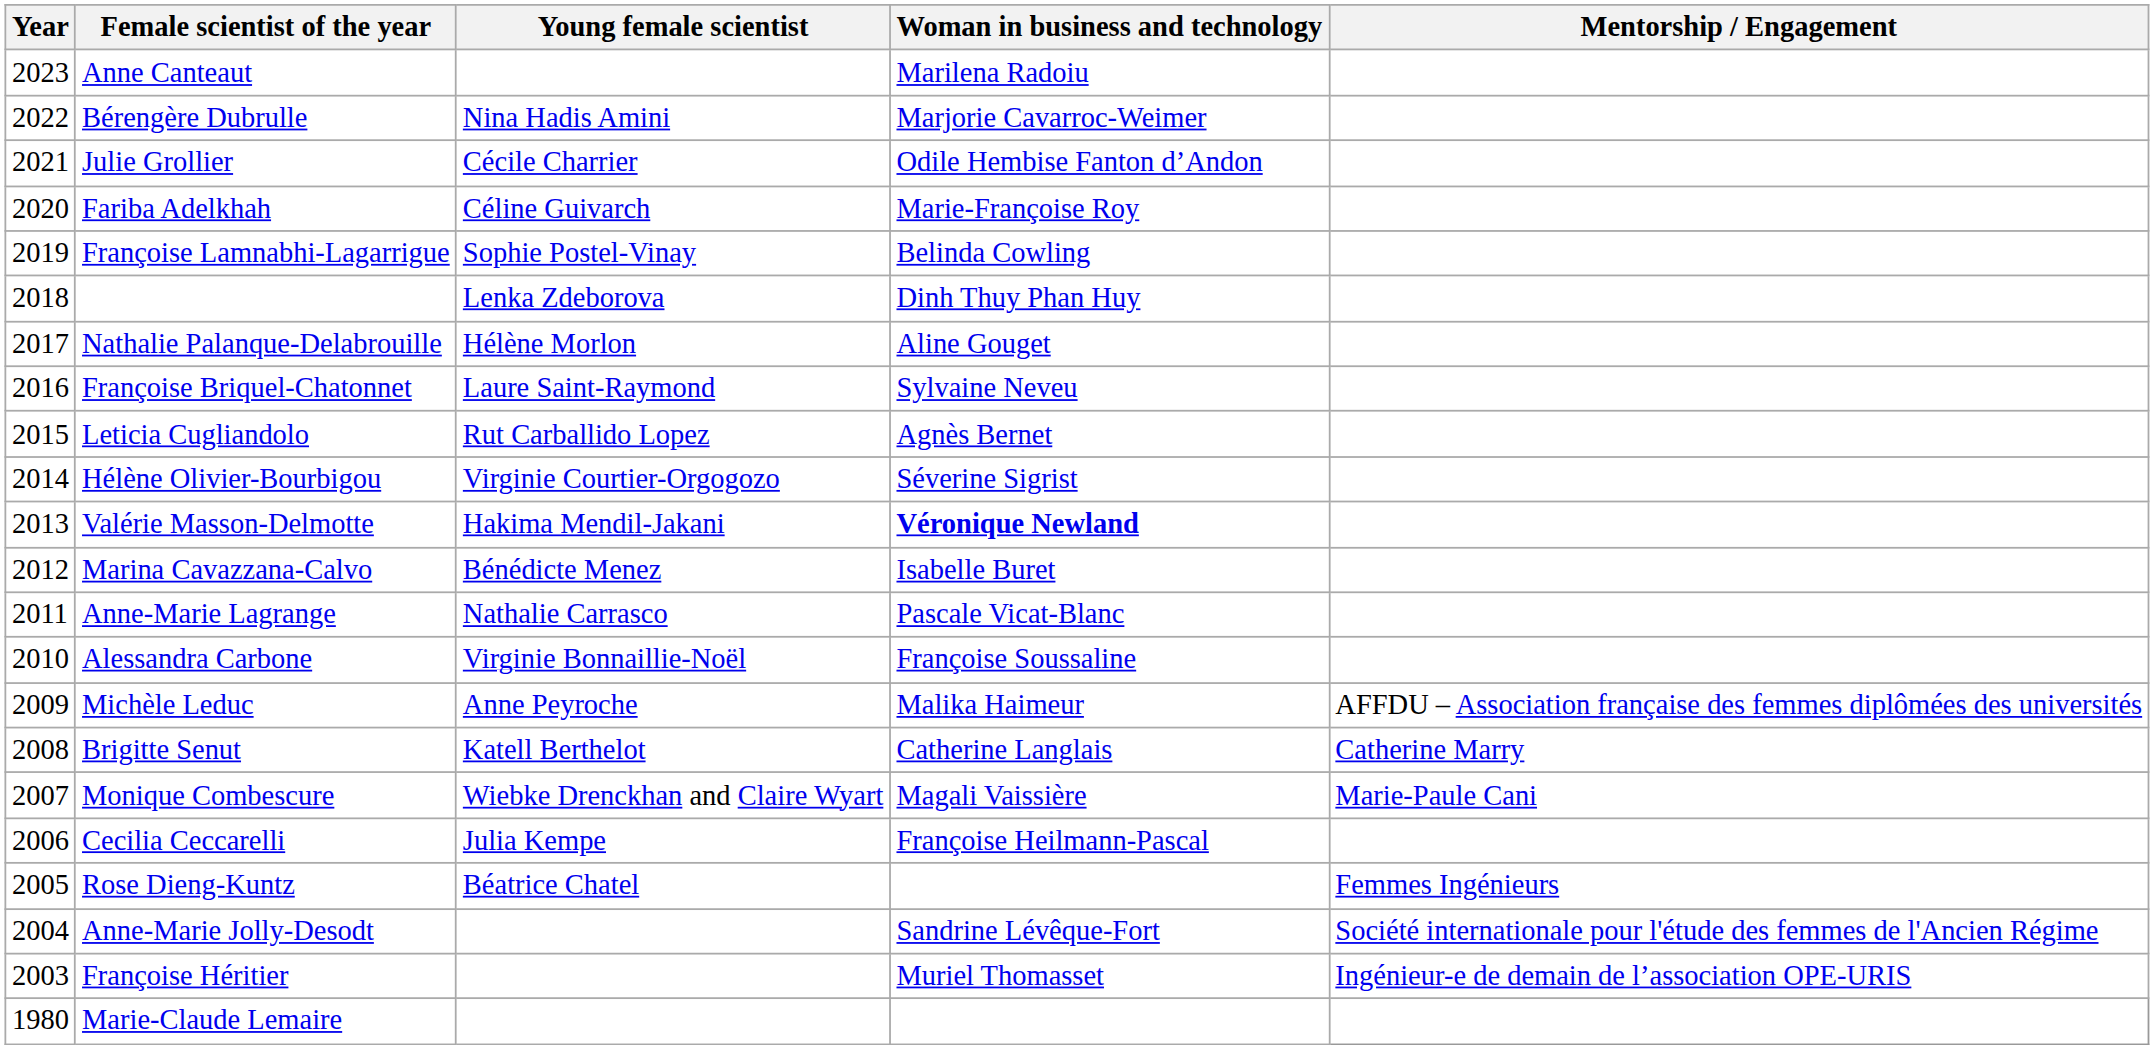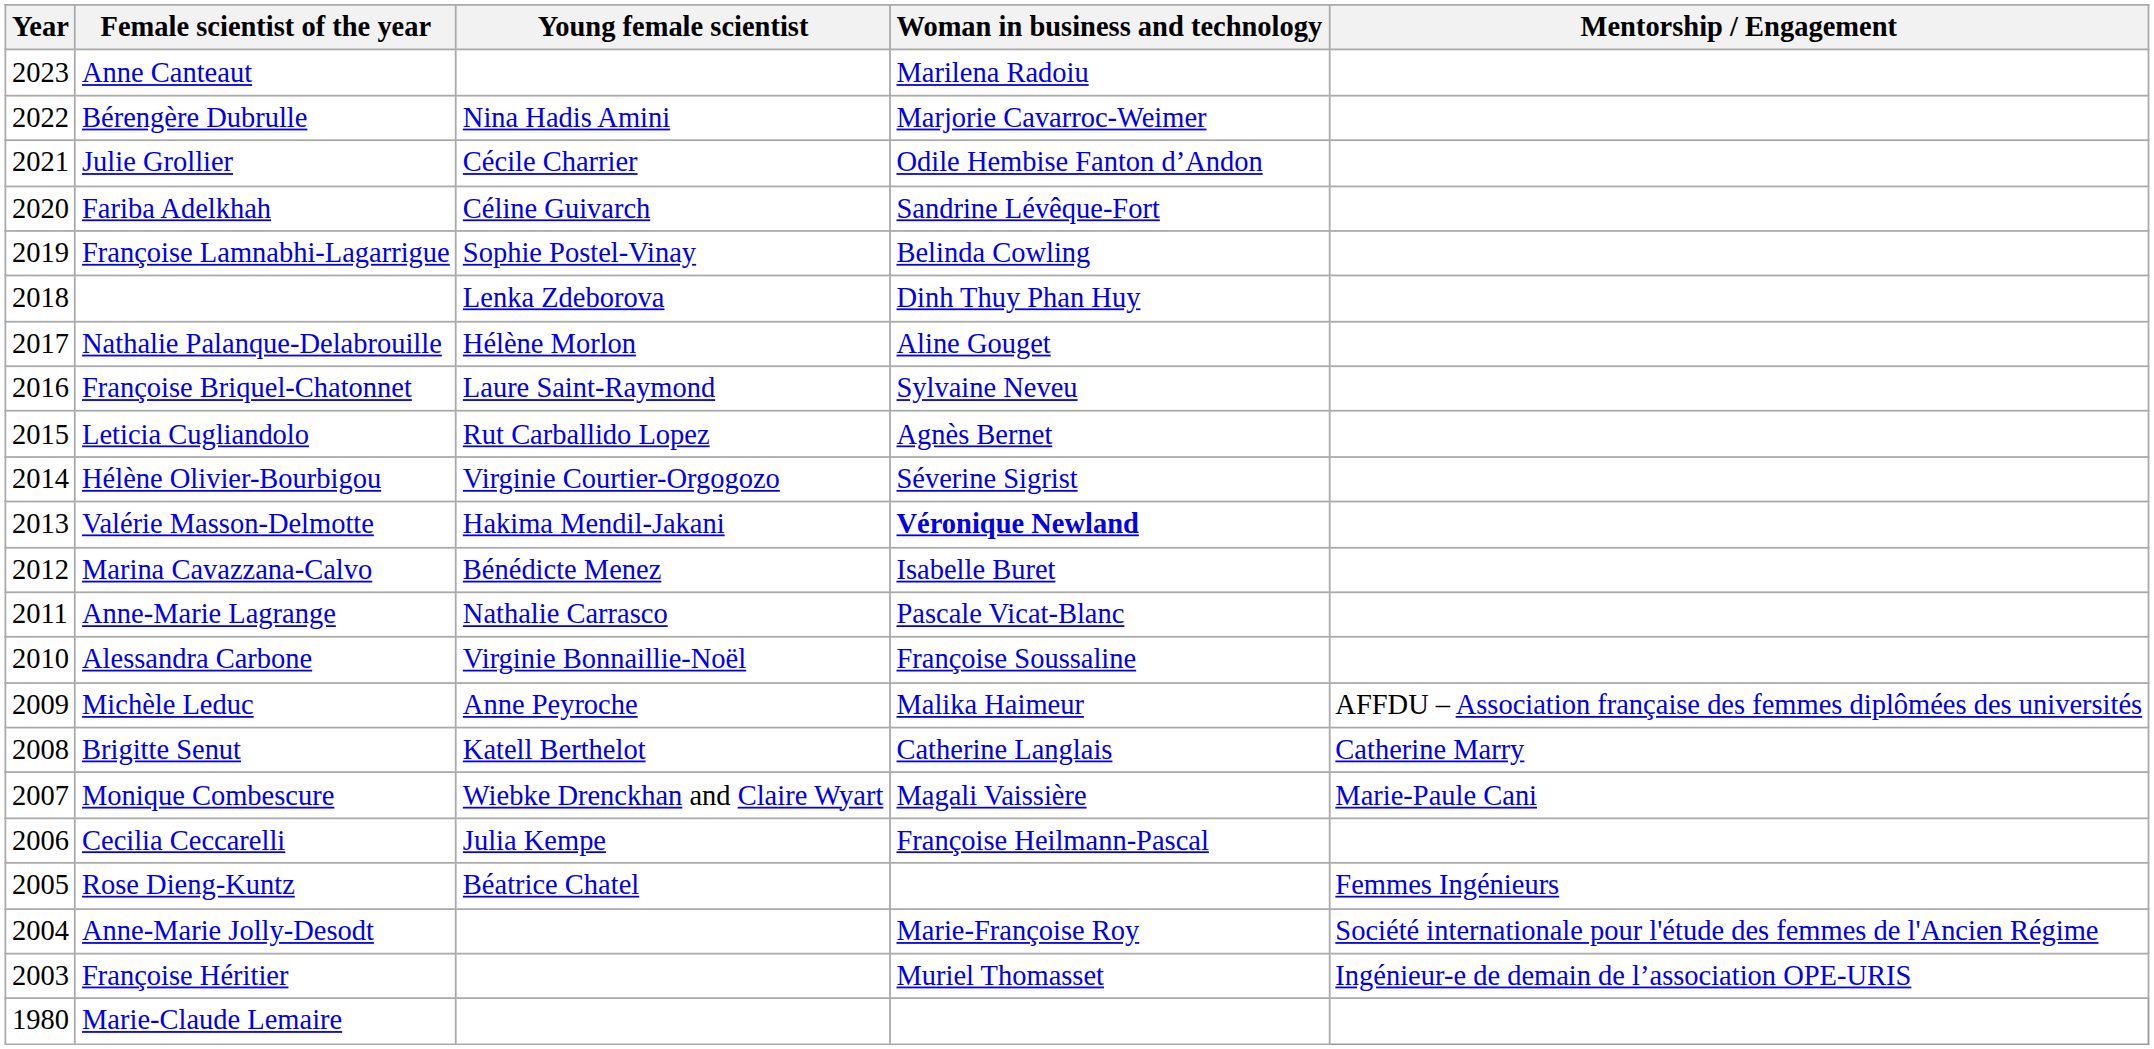Fariba Adelkhah | Woman in business and technology: Marie-Françoise Roy -> Sandrine Lévêque-Fort
Anne-Marie Jolly-Desodt | Woman in business and technology: Sandrine Lévêque-Fort -> Marie-Françoise Roy
